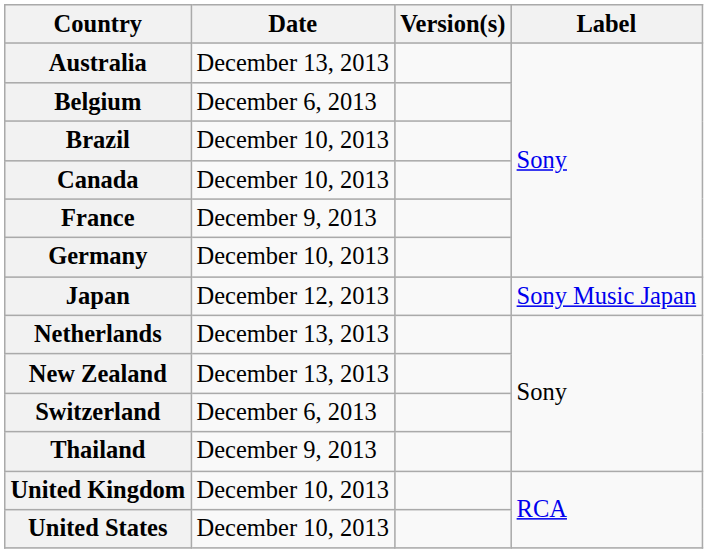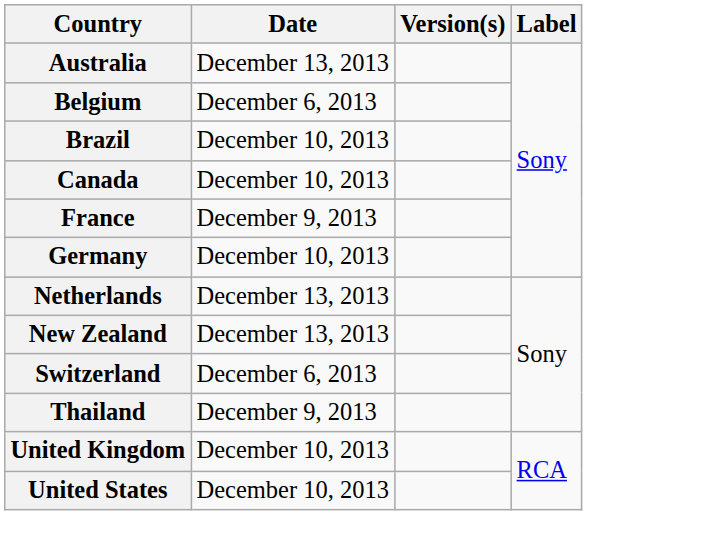- row: Japan | December 12, 2013 | Sony Music Japan
